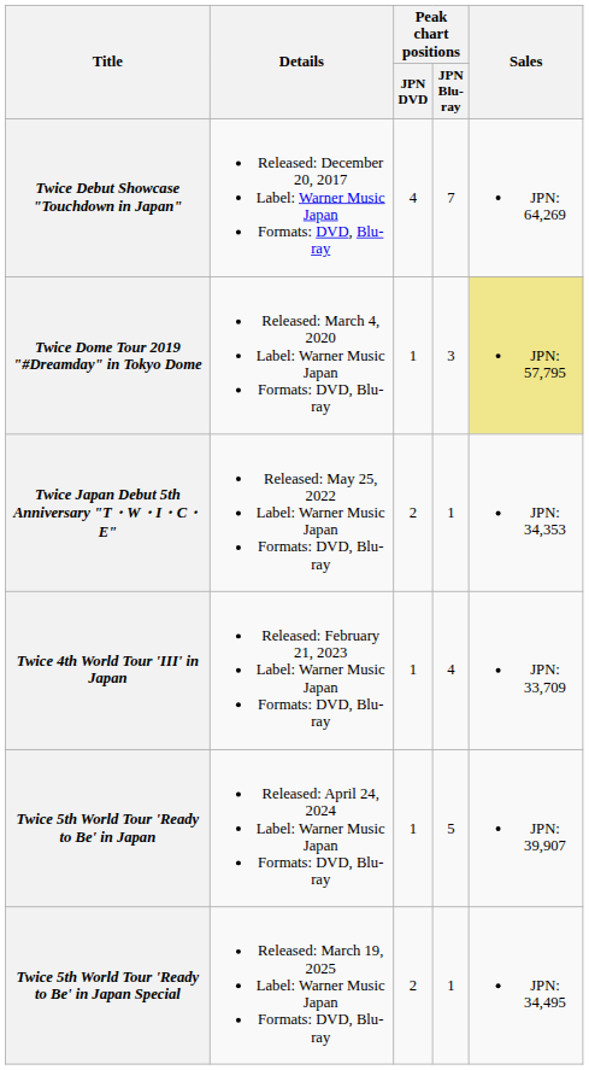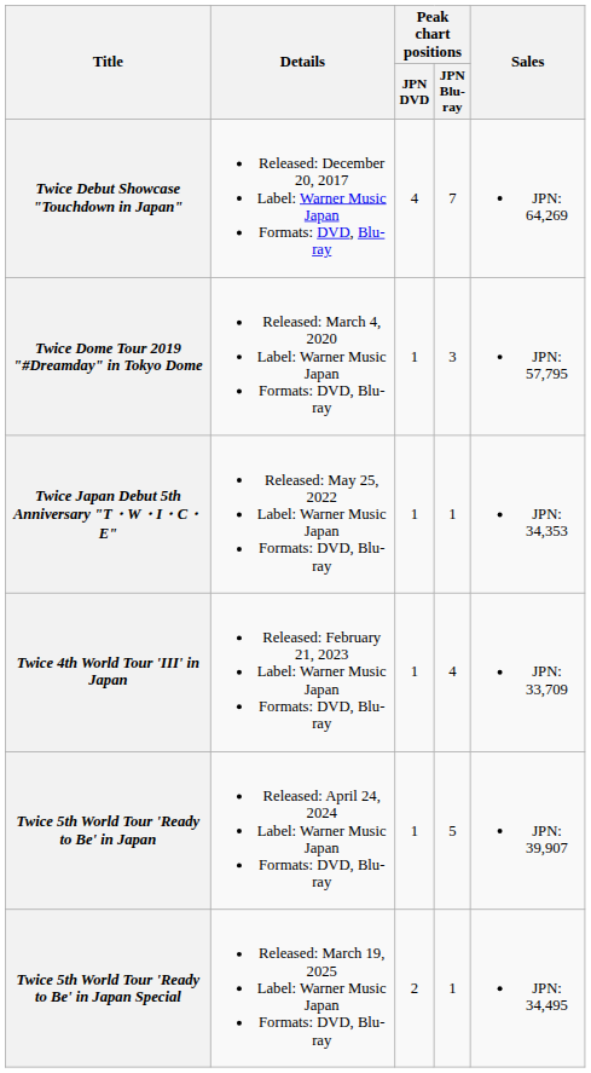Twice Dome Tour 2019 "#Dreamday" in Tokyo Dome | Sales: khaki background -> no background
Twice Japan Debut 5th Anniversary "T・W・I・C・E" | Peak chart positions / JPN DVD: 2 -> 1
